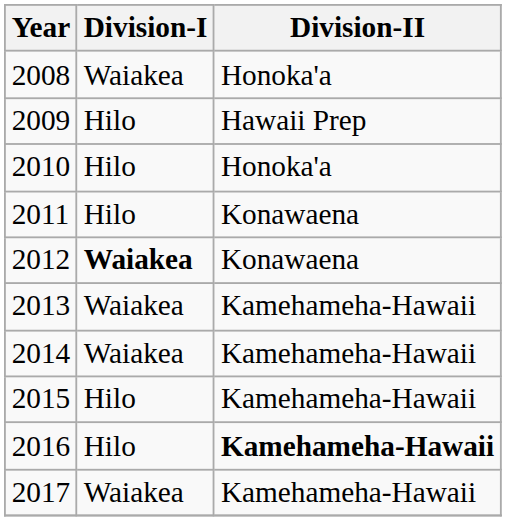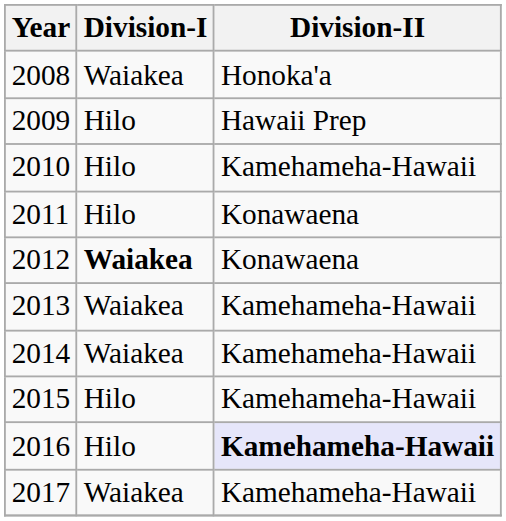2010 | Division-II: Honoka'a -> Kamehameha-Hawaii
2016 | Division-II: no background -> lavender background
